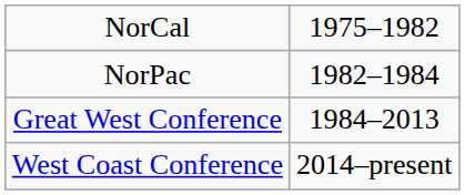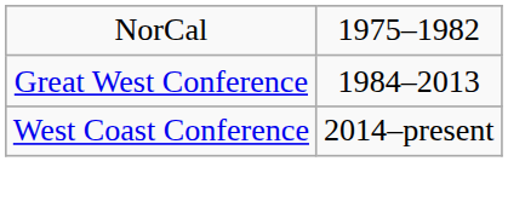- row: NorPac | 1982–1984
